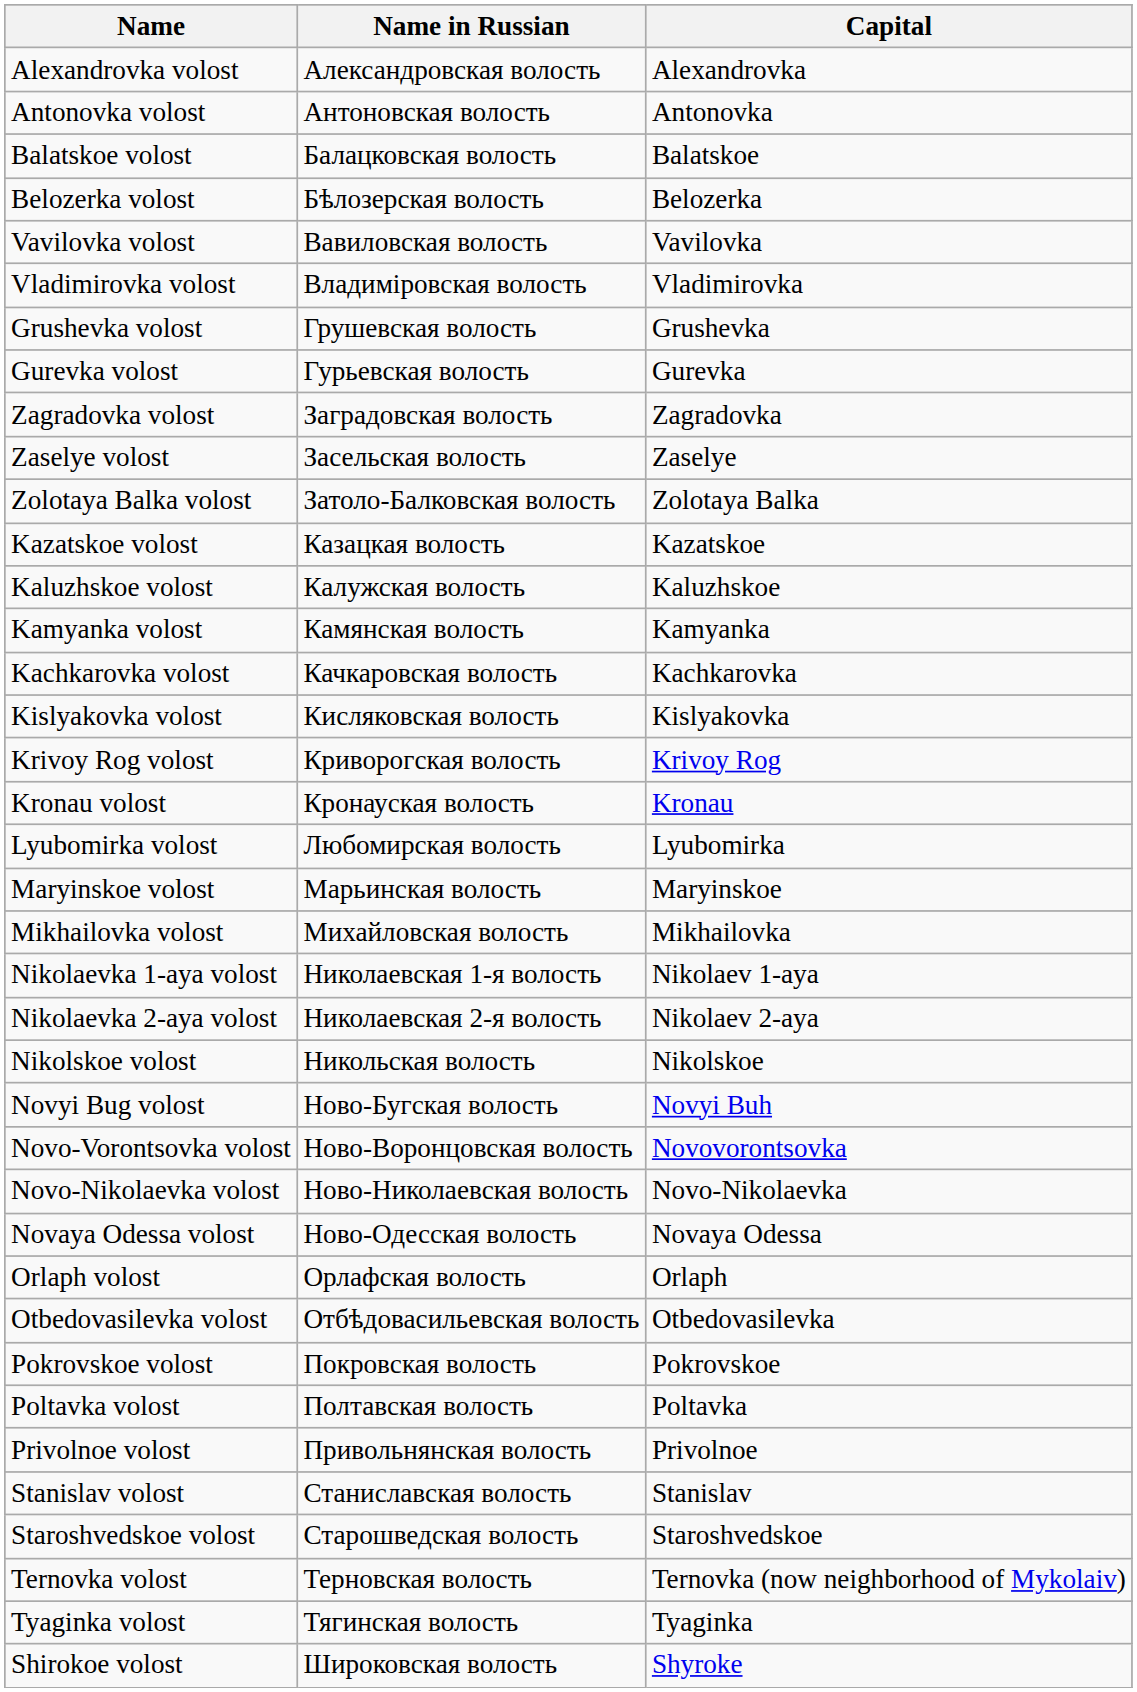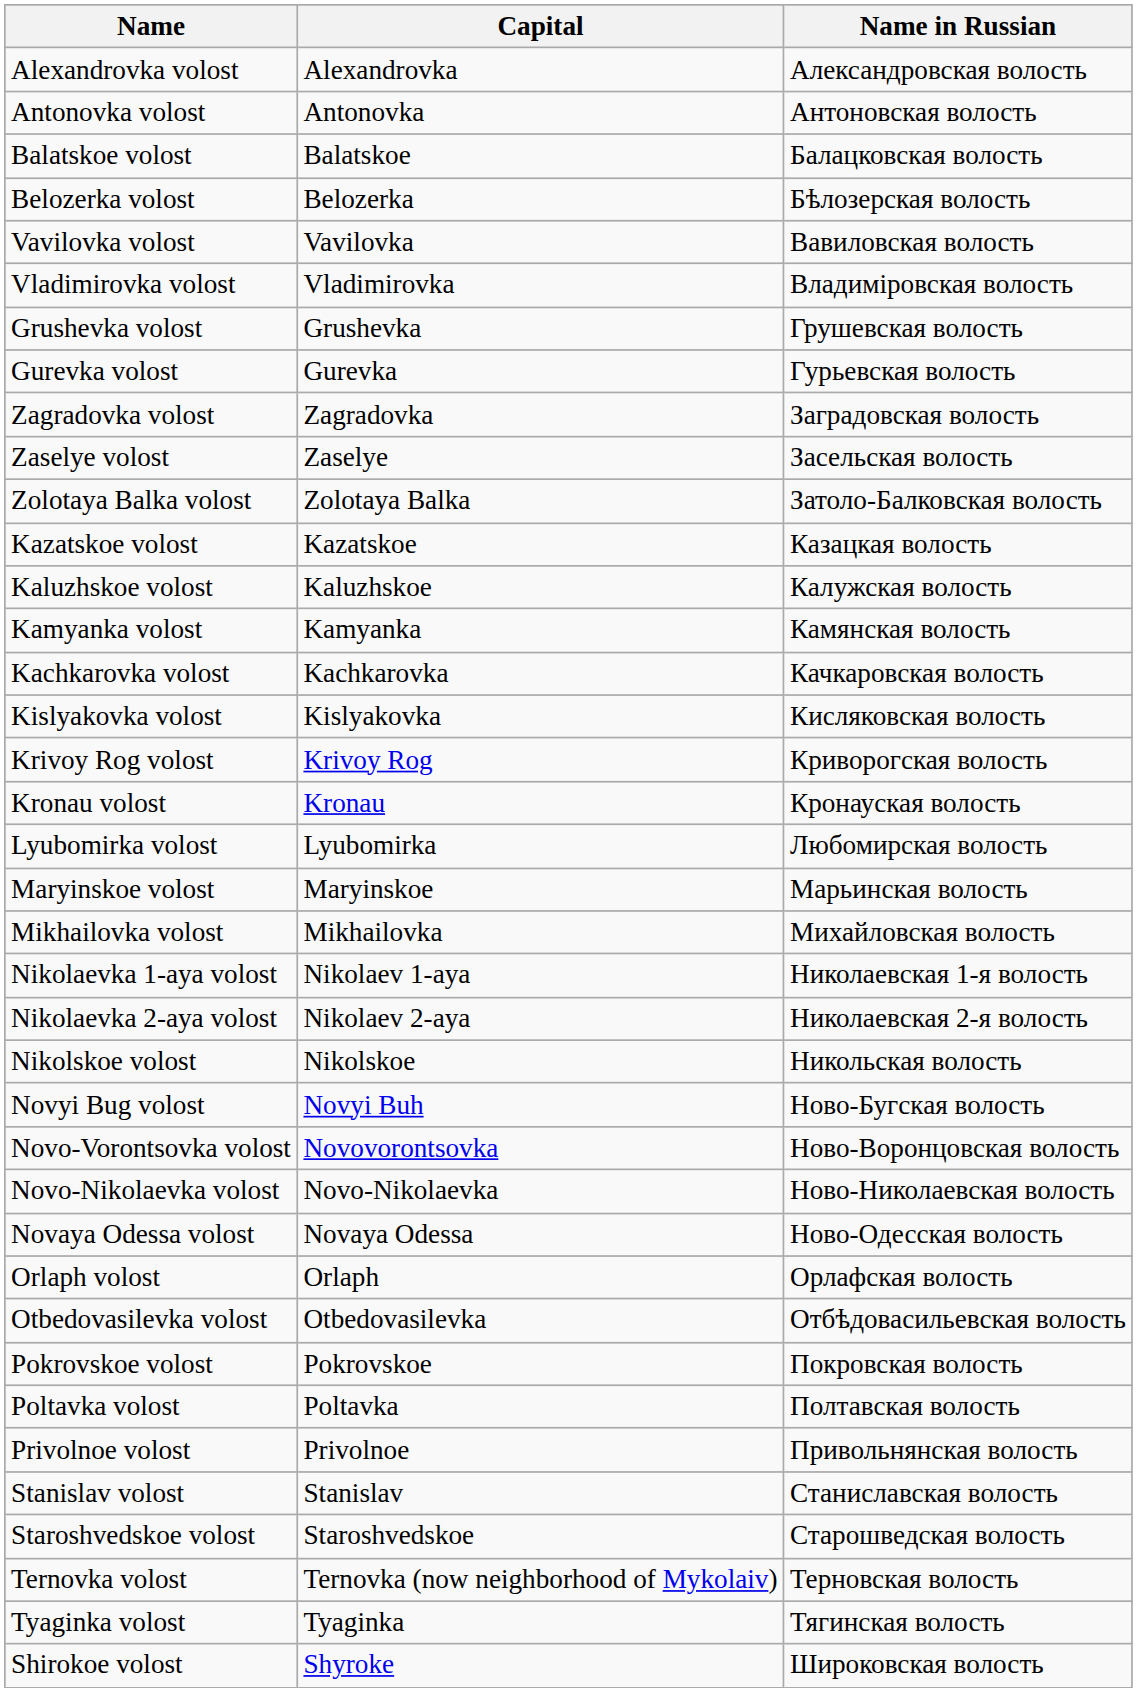columns swapped: Name in Russian <-> Capital
